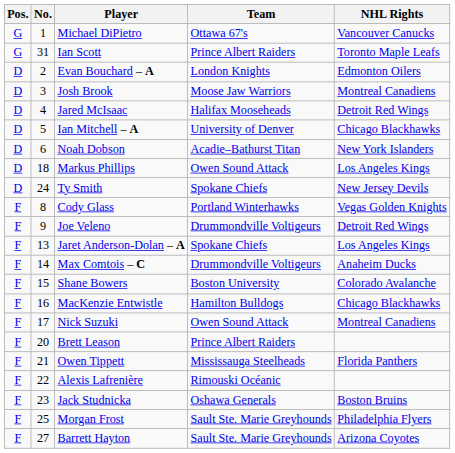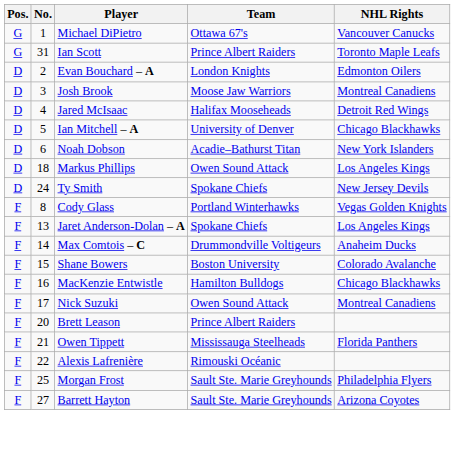- row: F | 9 | Joe Veleno | Drummondville Voltigeurs | Detroit Red Wings
- row: F | 23 | Jack Studnicka | Oshawa Generals | Boston Bruins
